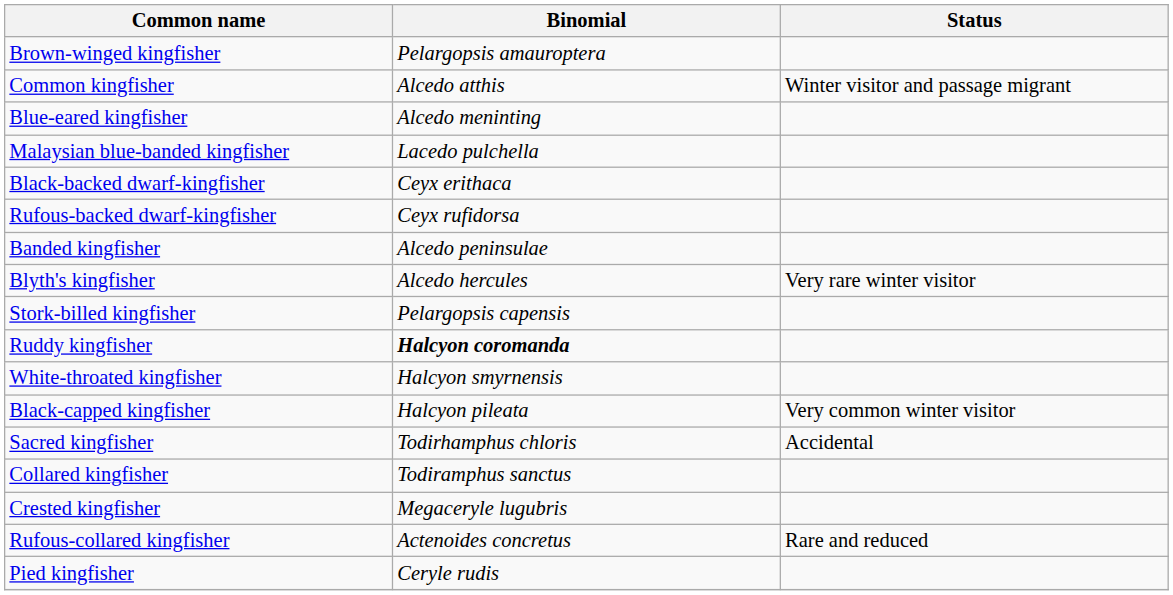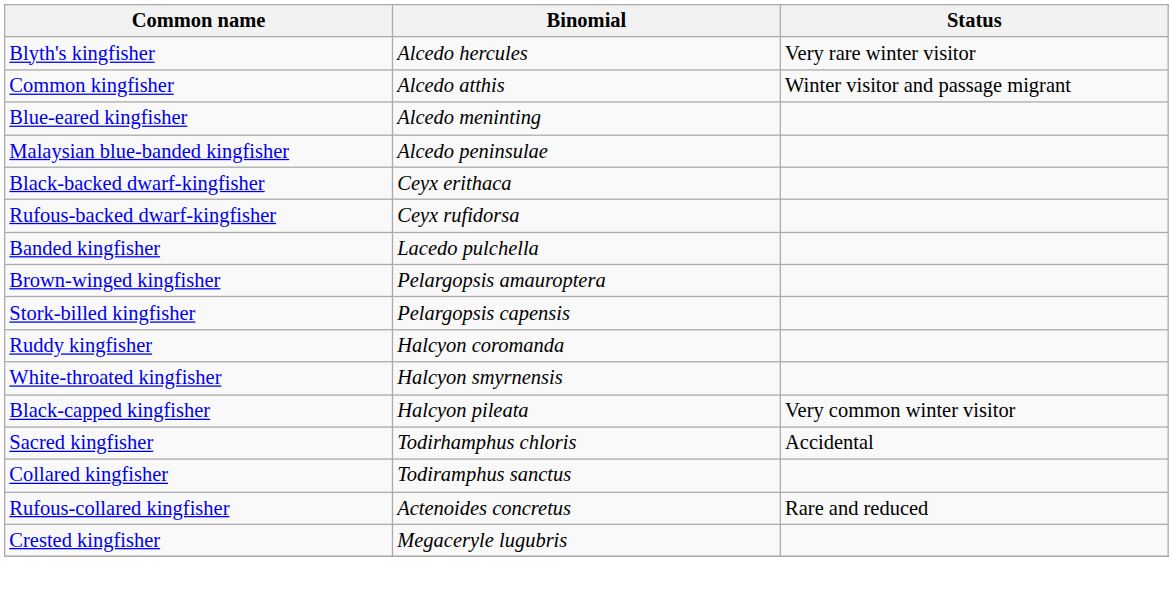rows swapped: Blyth's kingfisher <-> Brown-winged kingfisher
Malaysian blue-banded kingfisher | Binomial: Lacedo pulchella -> Alcedo peninsulae
Banded kingfisher | Binomial: Alcedo peninsulae -> Lacedo pulchella
Ruddy kingfisher | Binomial: bold -> normal
rows swapped: Rufous-collared kingfisher <-> Crested kingfisher
- row: Pied kingfisher | Ceryle rudis
